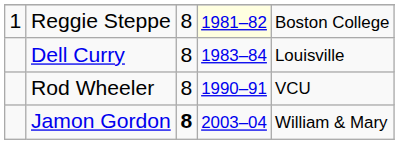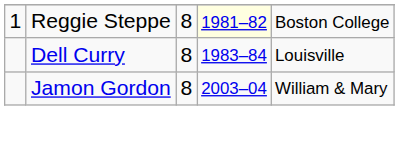- row: Rod Wheeler | 8 | 1990–91 | VCU
Jamon Gordon | column 3: bold -> normal
